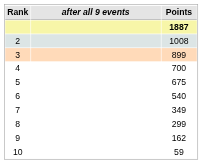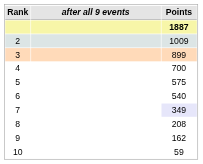2 | Points: 1008 -> 1009
5 | Points: 675 -> 575
7 | Points: no background -> lavender background
8 | Points: 299 -> 208
